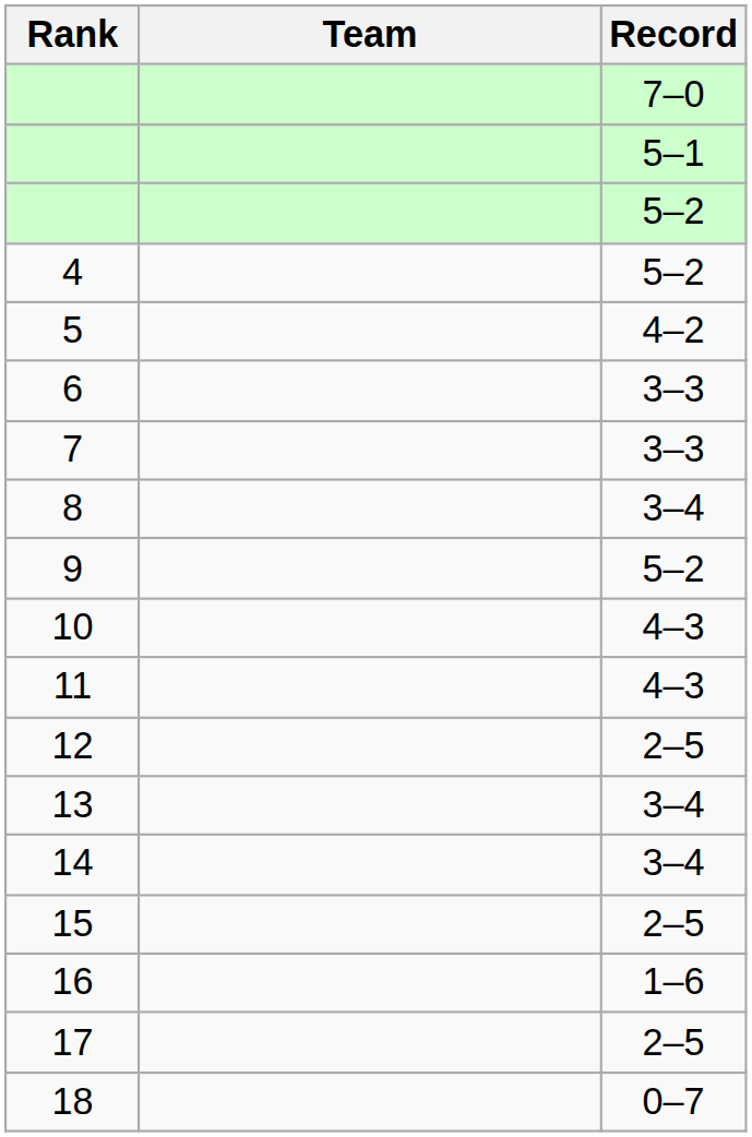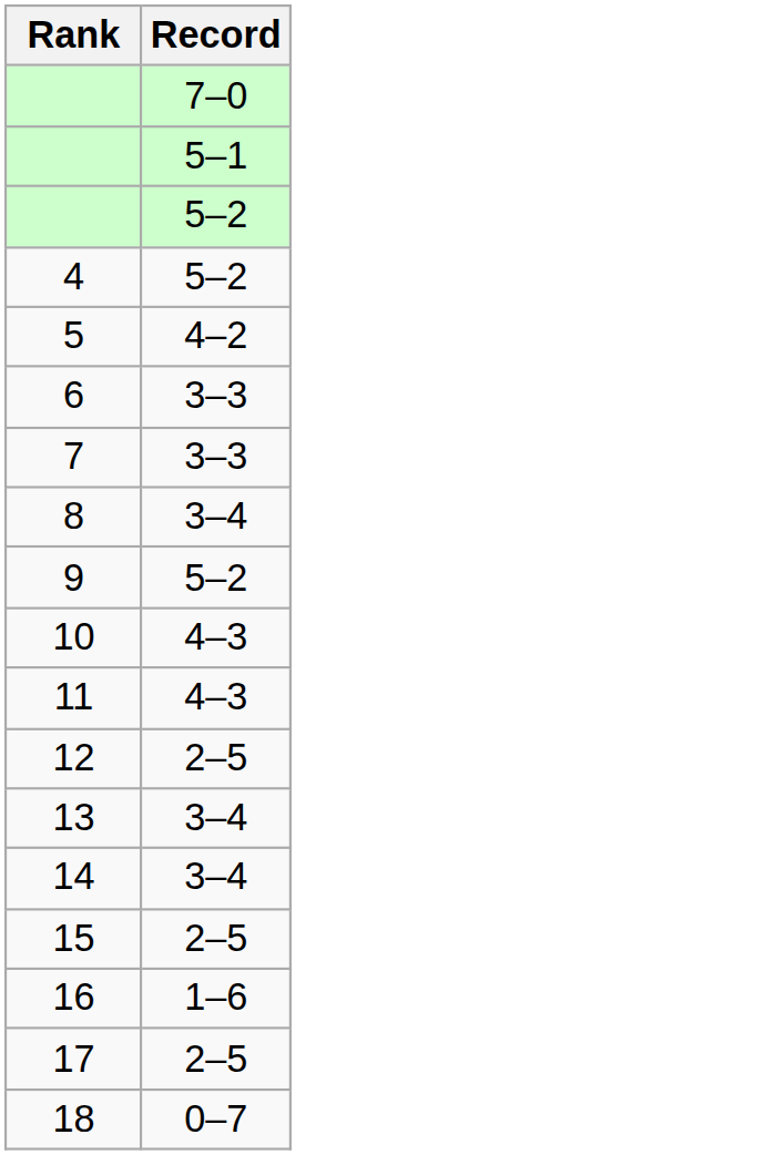- column: Team
